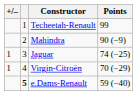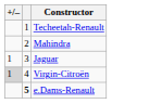- column: Points | 99 | 90 (−9) | 74 (−25) | 70 (−29) | 59 (−40)
Virgin-Citroën | +/–: no background -> lightgrey background
